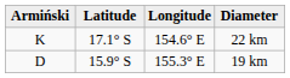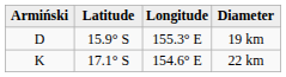rows swapped: 19 km <-> 22 km
